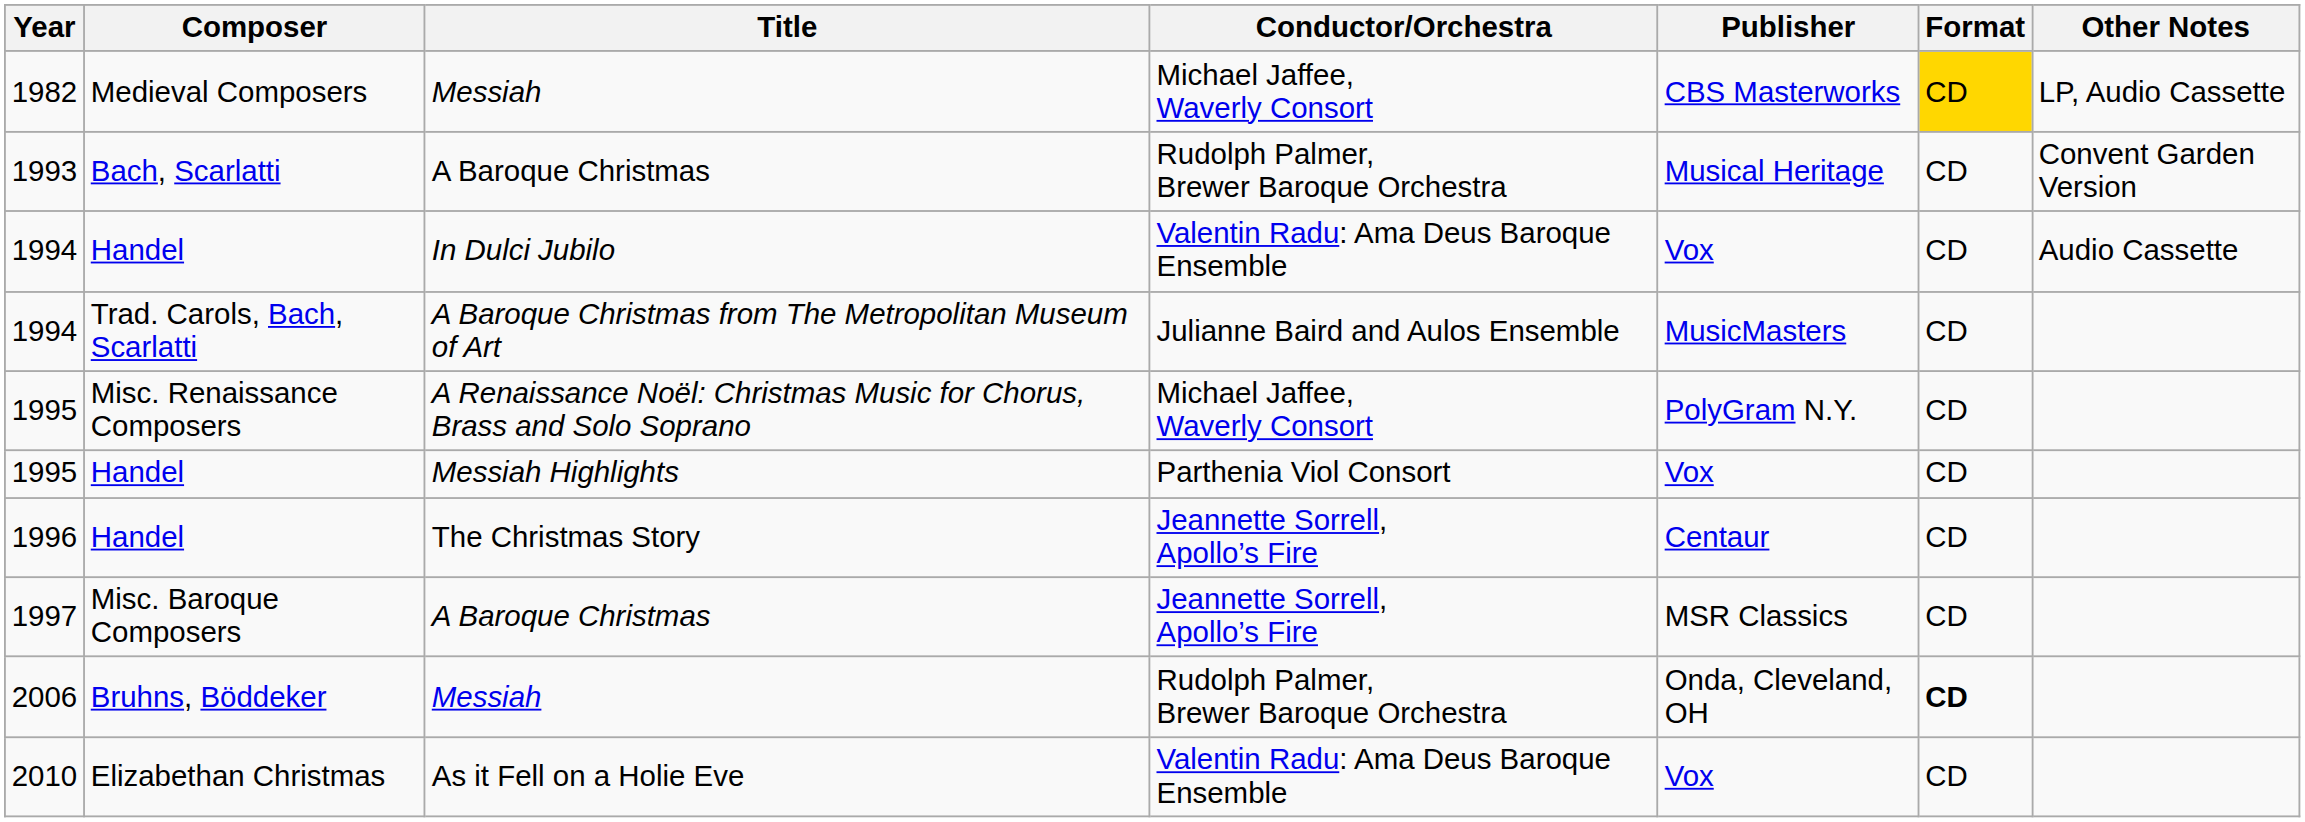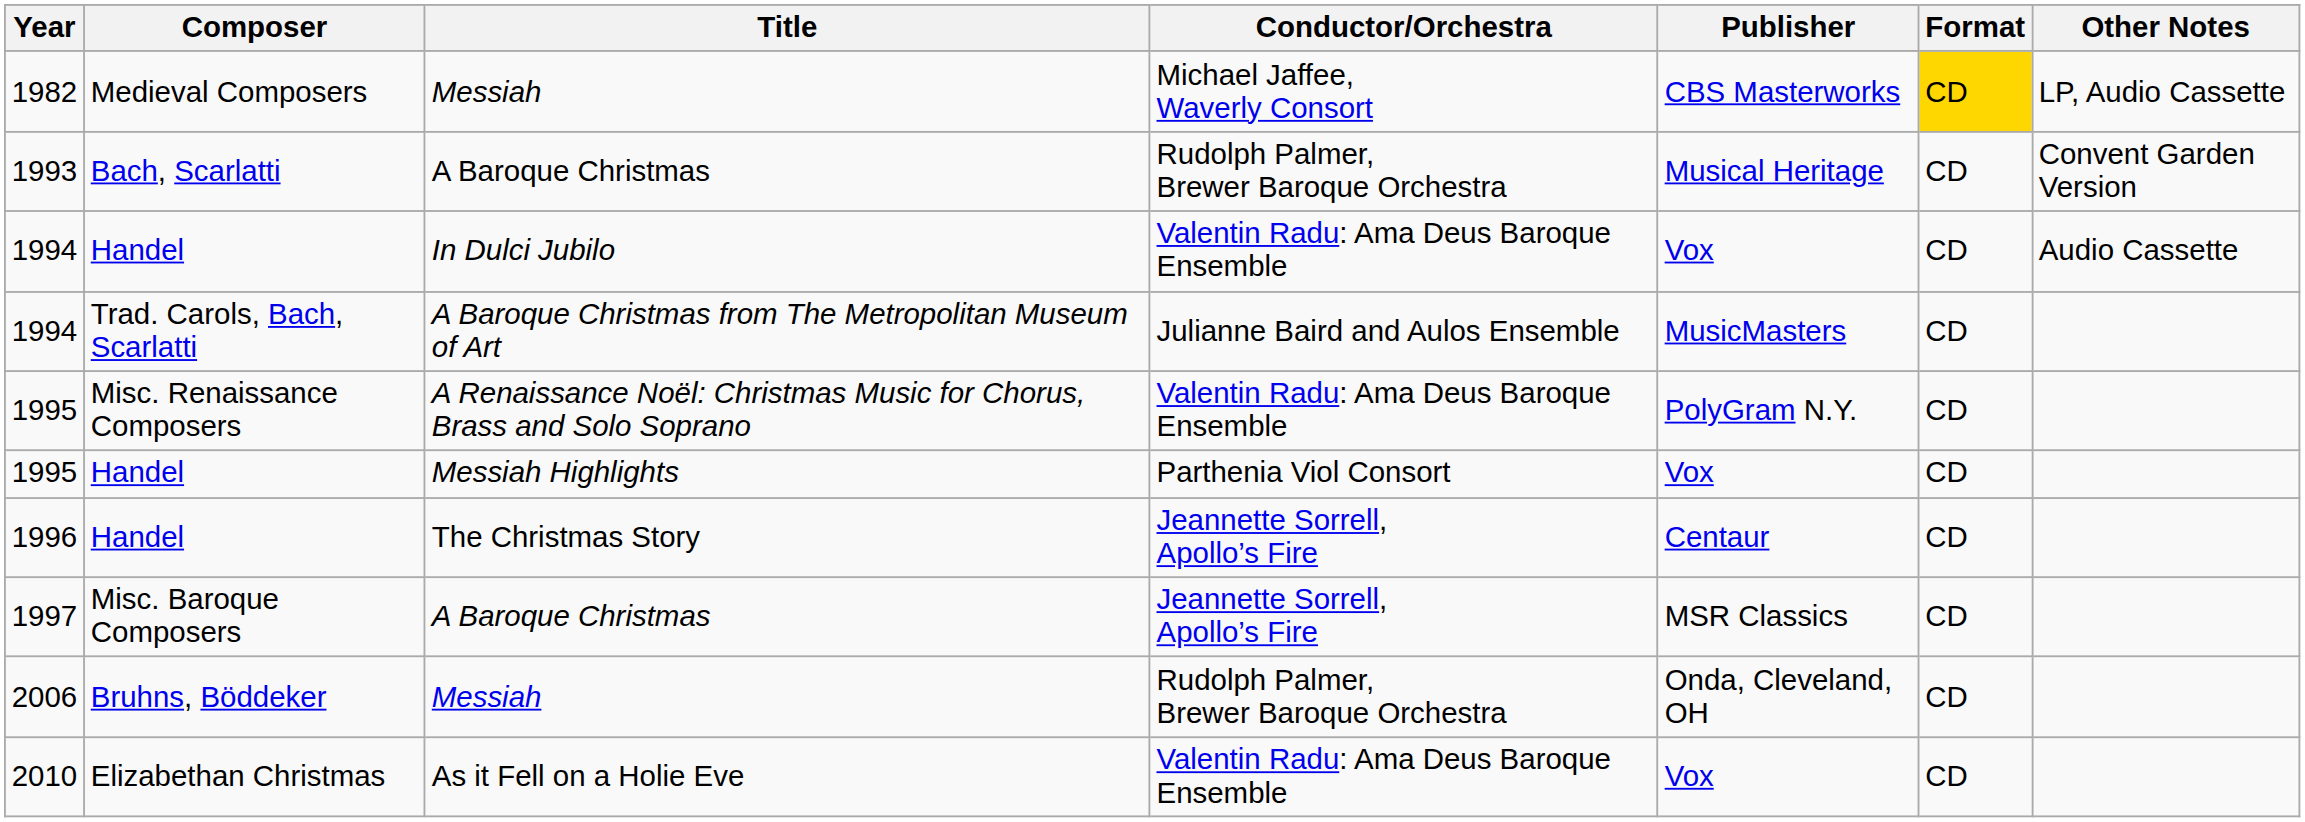1995 / Misc. Renaissance Composers | Conductor/Orchestra: Michael Jaffee, Waverly Consort -> Valentin Radu: Ama Deus Baroque Ensemble
2006 | Format: bold -> normal
